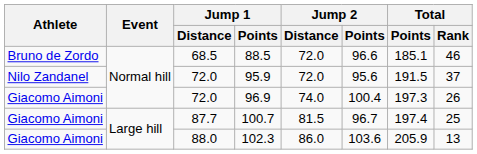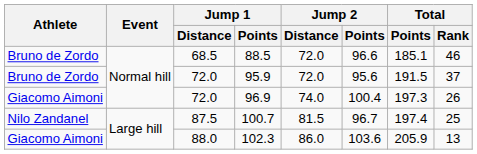95.9 | Athlete: Nilo Zandanel -> Bruno de Zordo
100.7 | Athlete: Giacomo Aimoni -> Nilo Zandanel
100.7 | Jump 1 / Distance: 87.7 -> 87.5
